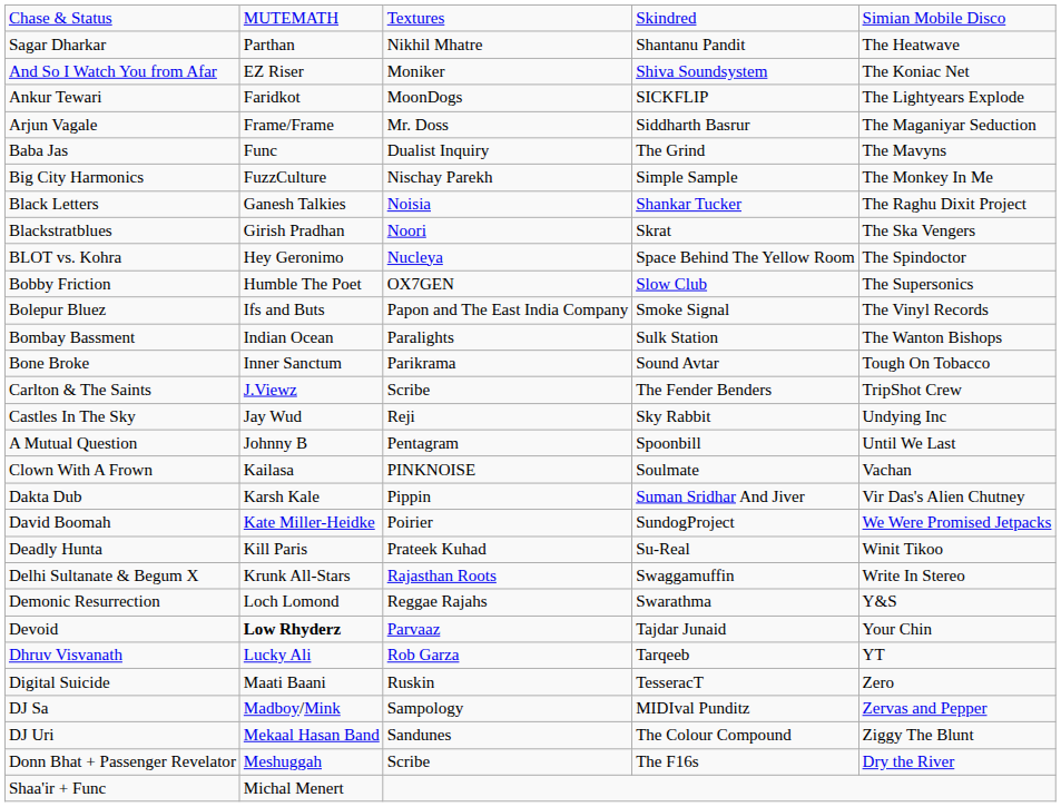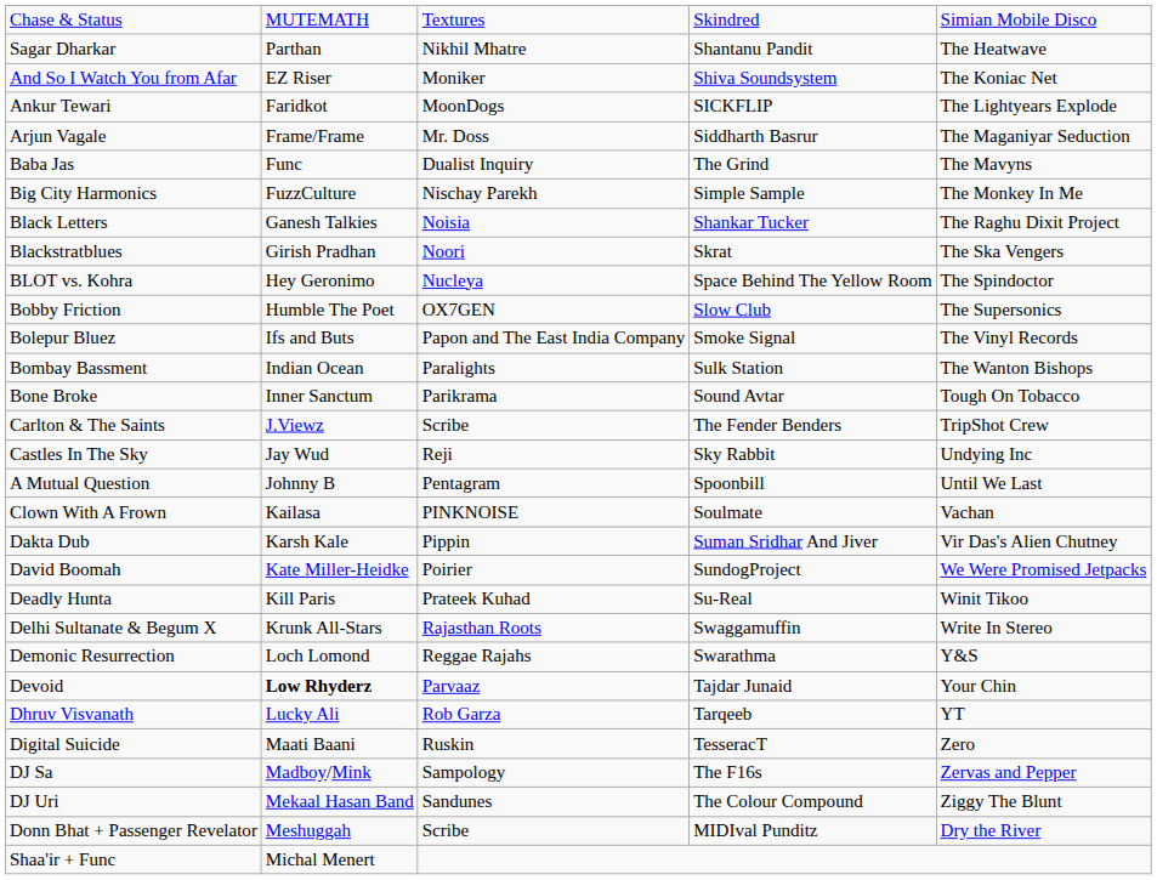DJ Sa | column 4: MIDIval Punditz -> The F16s
Donn Bhat + Passenger Revelator | column 4: The F16s -> MIDIval Punditz
